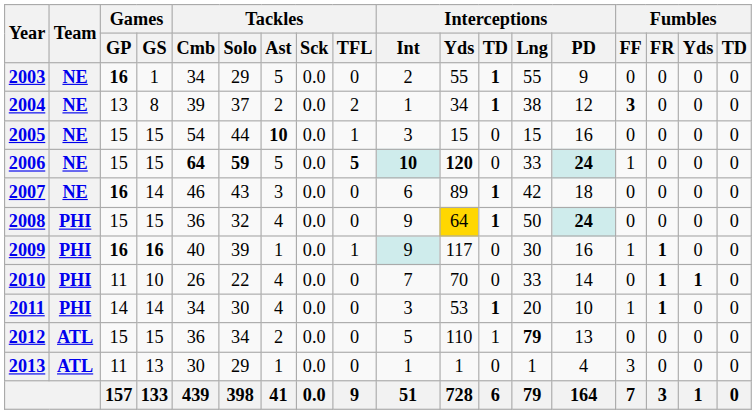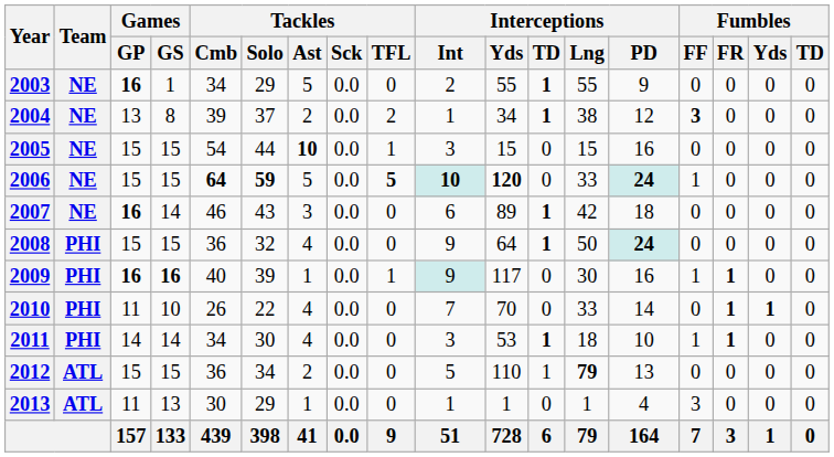2008 | Interceptions / Yds: gold background -> no background
2011 | Interceptions / Lng: 20 -> 18
